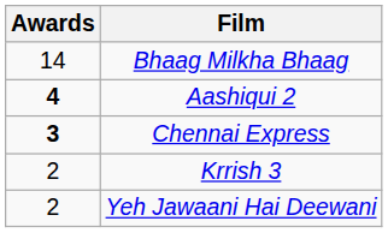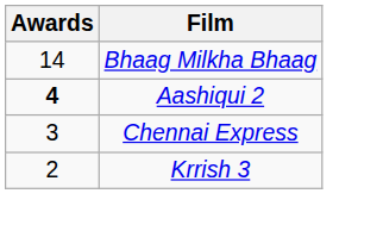Chennai Express | Awards: bold -> normal
- row: 2 | Yeh Jawaani Hai Deewani
